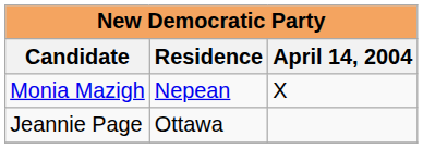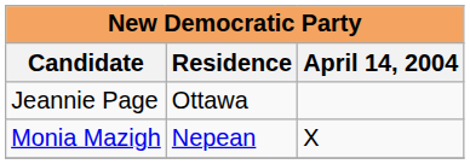rows swapped: Jeannie Page <-> Monia Mazigh
